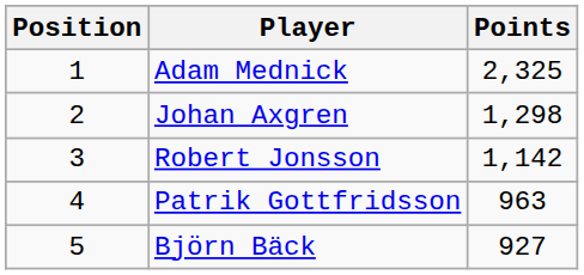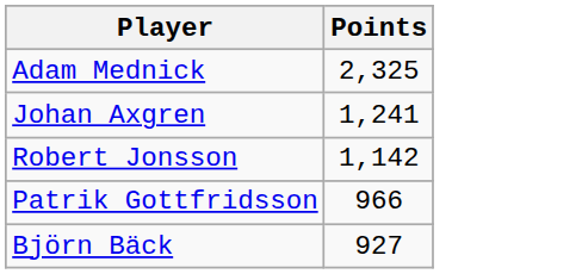- column: Position | 1 | 2 | 3 | 4 | 5
Johan Axgren | Points: 1,298 -> 1,241
Patrik Gottfridsson | Points: 963 -> 966
